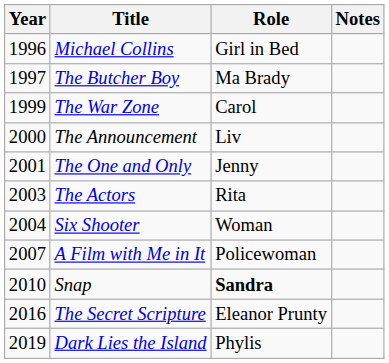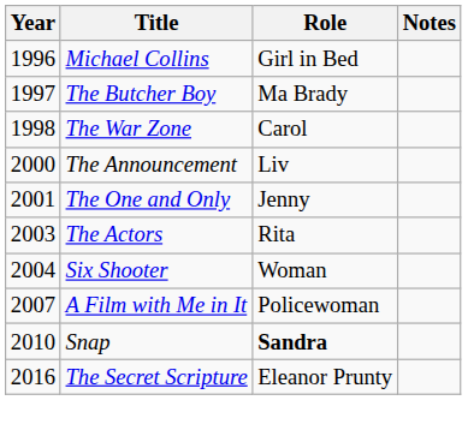The War Zone | Year: 1999 -> 1998
- row: 2019 | Dark Lies the Island | Phylis
